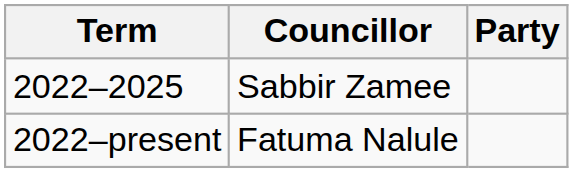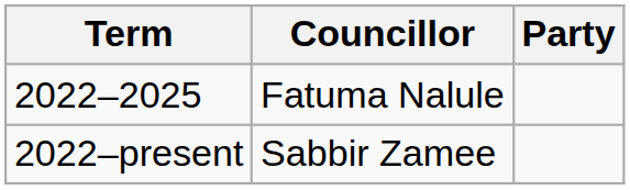2022–2025 | Councillor: Sabbir Zamee -> Fatuma Nalule
2022–present | Councillor: Fatuma Nalule -> Sabbir Zamee
